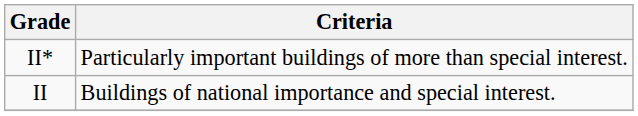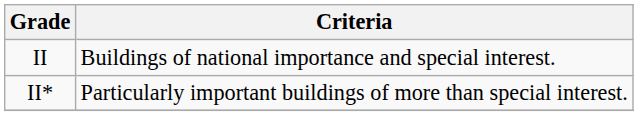rows swapped: II* <-> II
